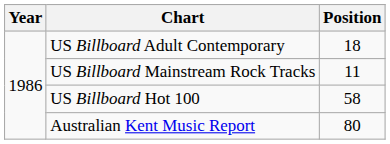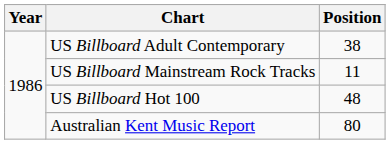US Billboard Adult Contemporary | Position: 18 -> 38
US Billboard Hot 100 | Position: 58 -> 48
